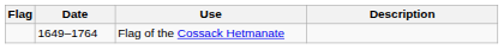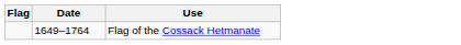- column: Description
